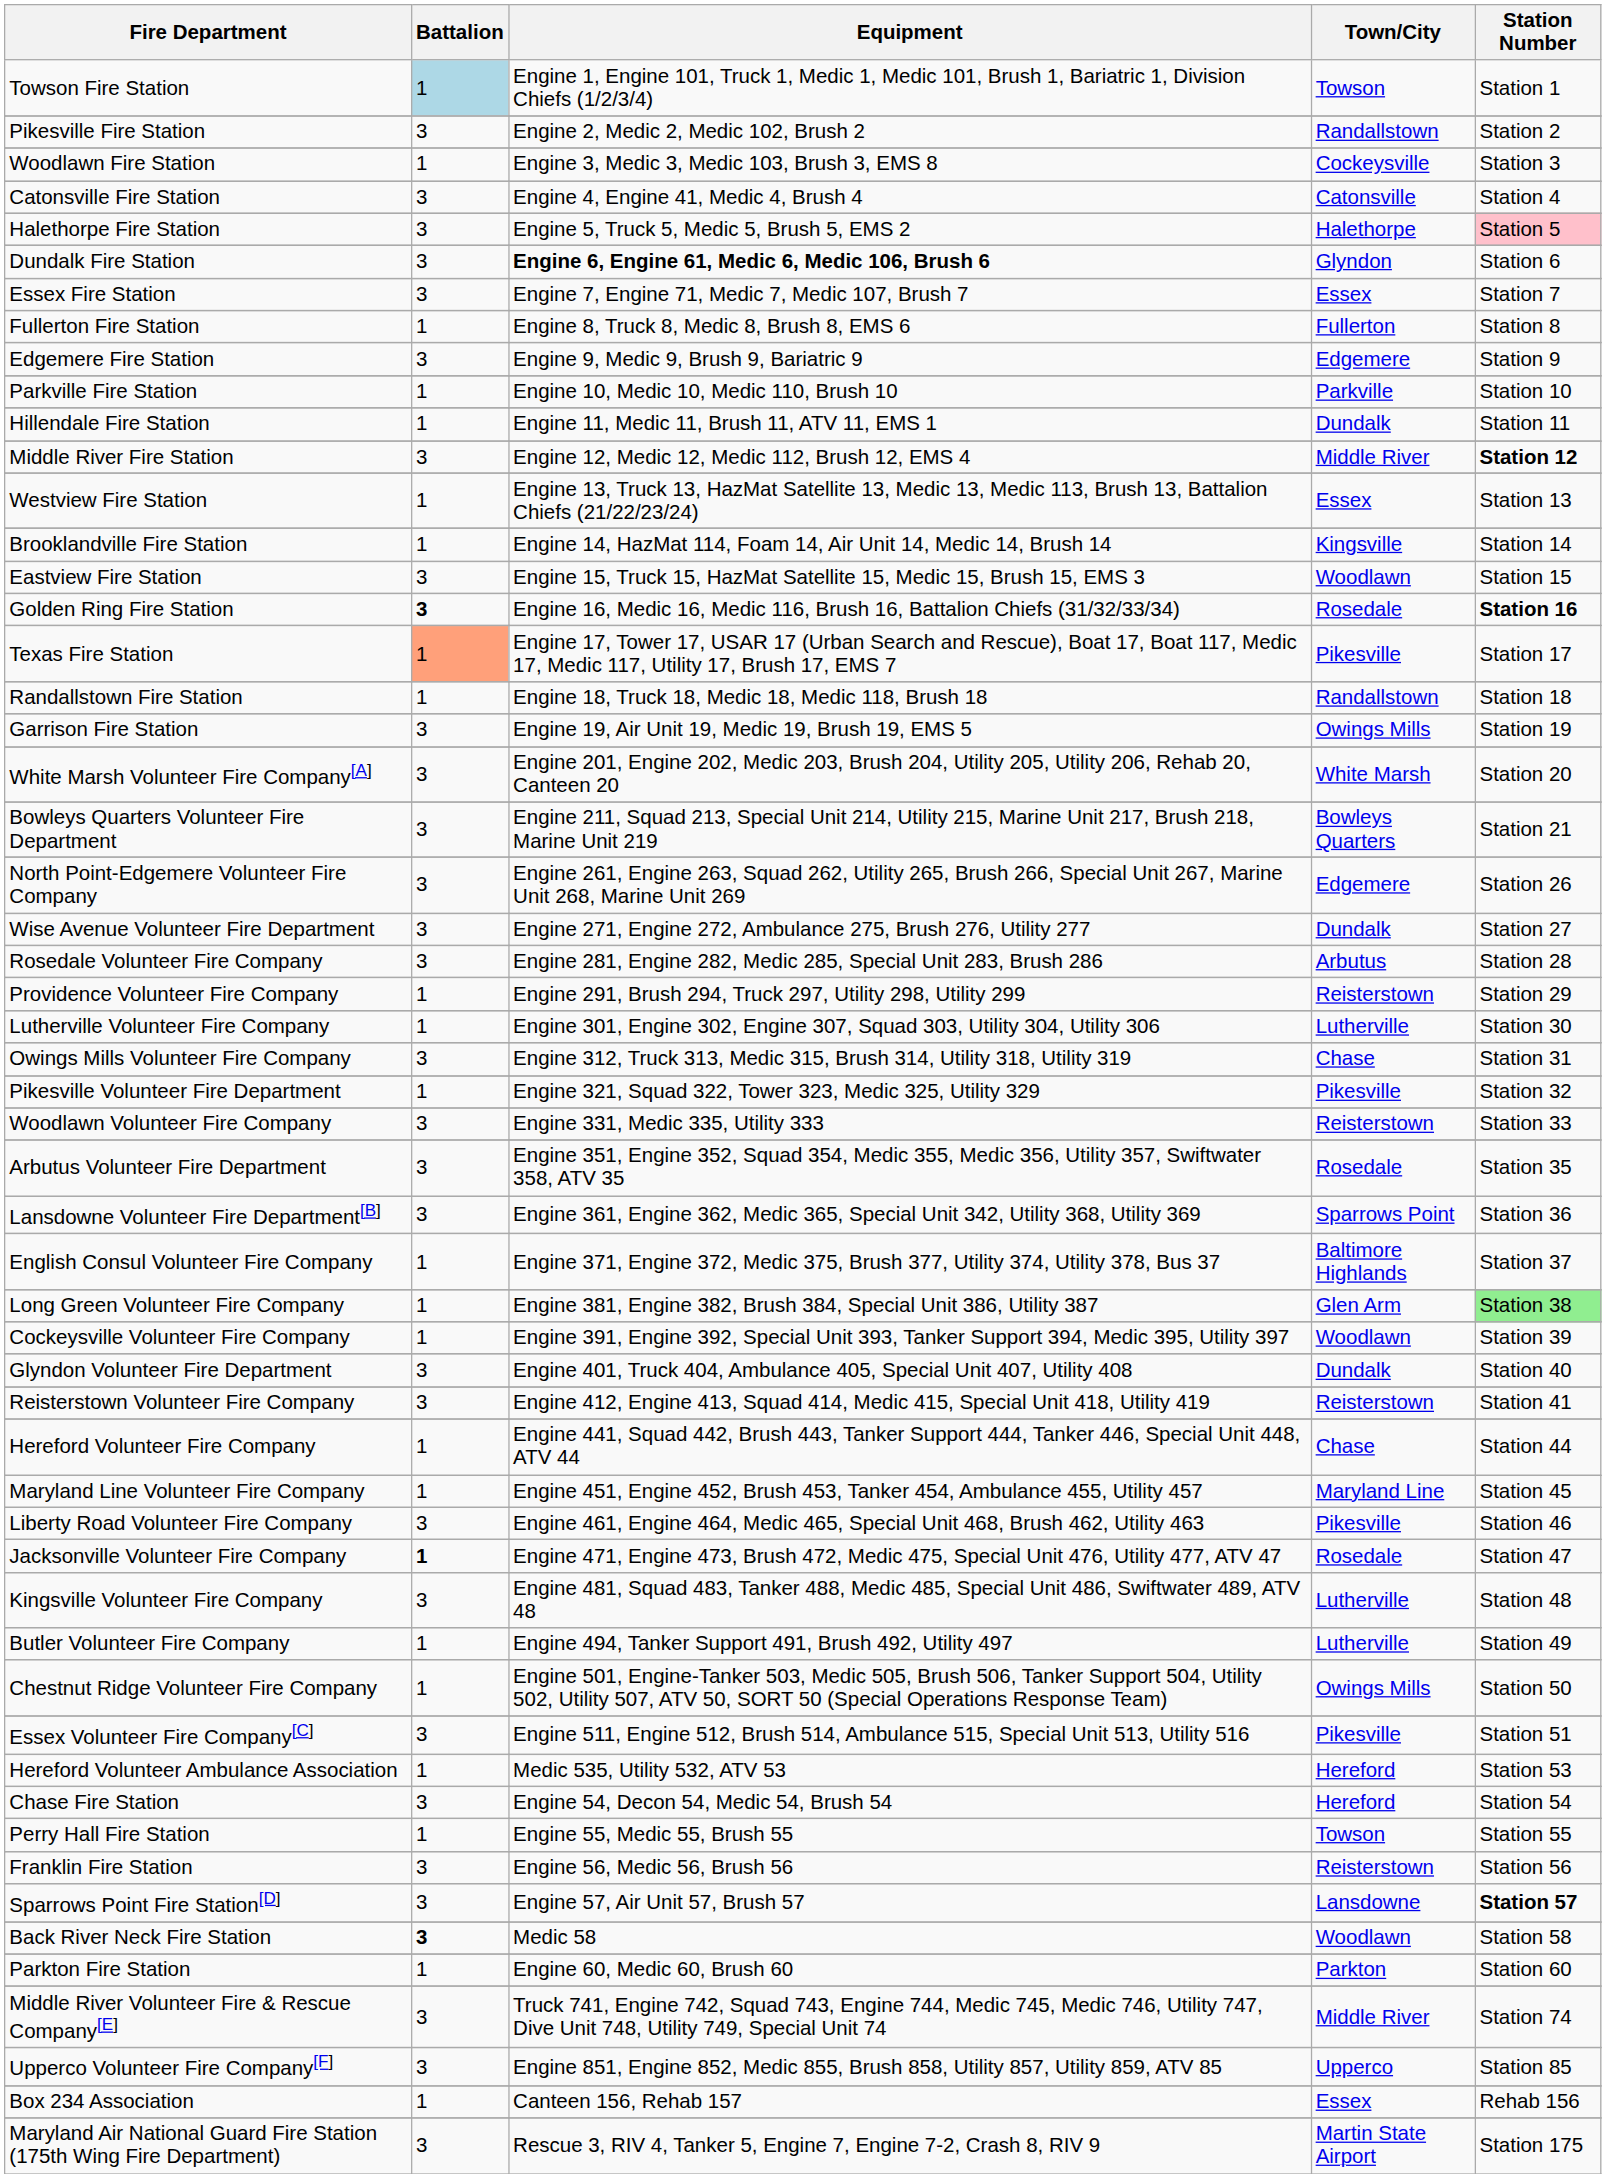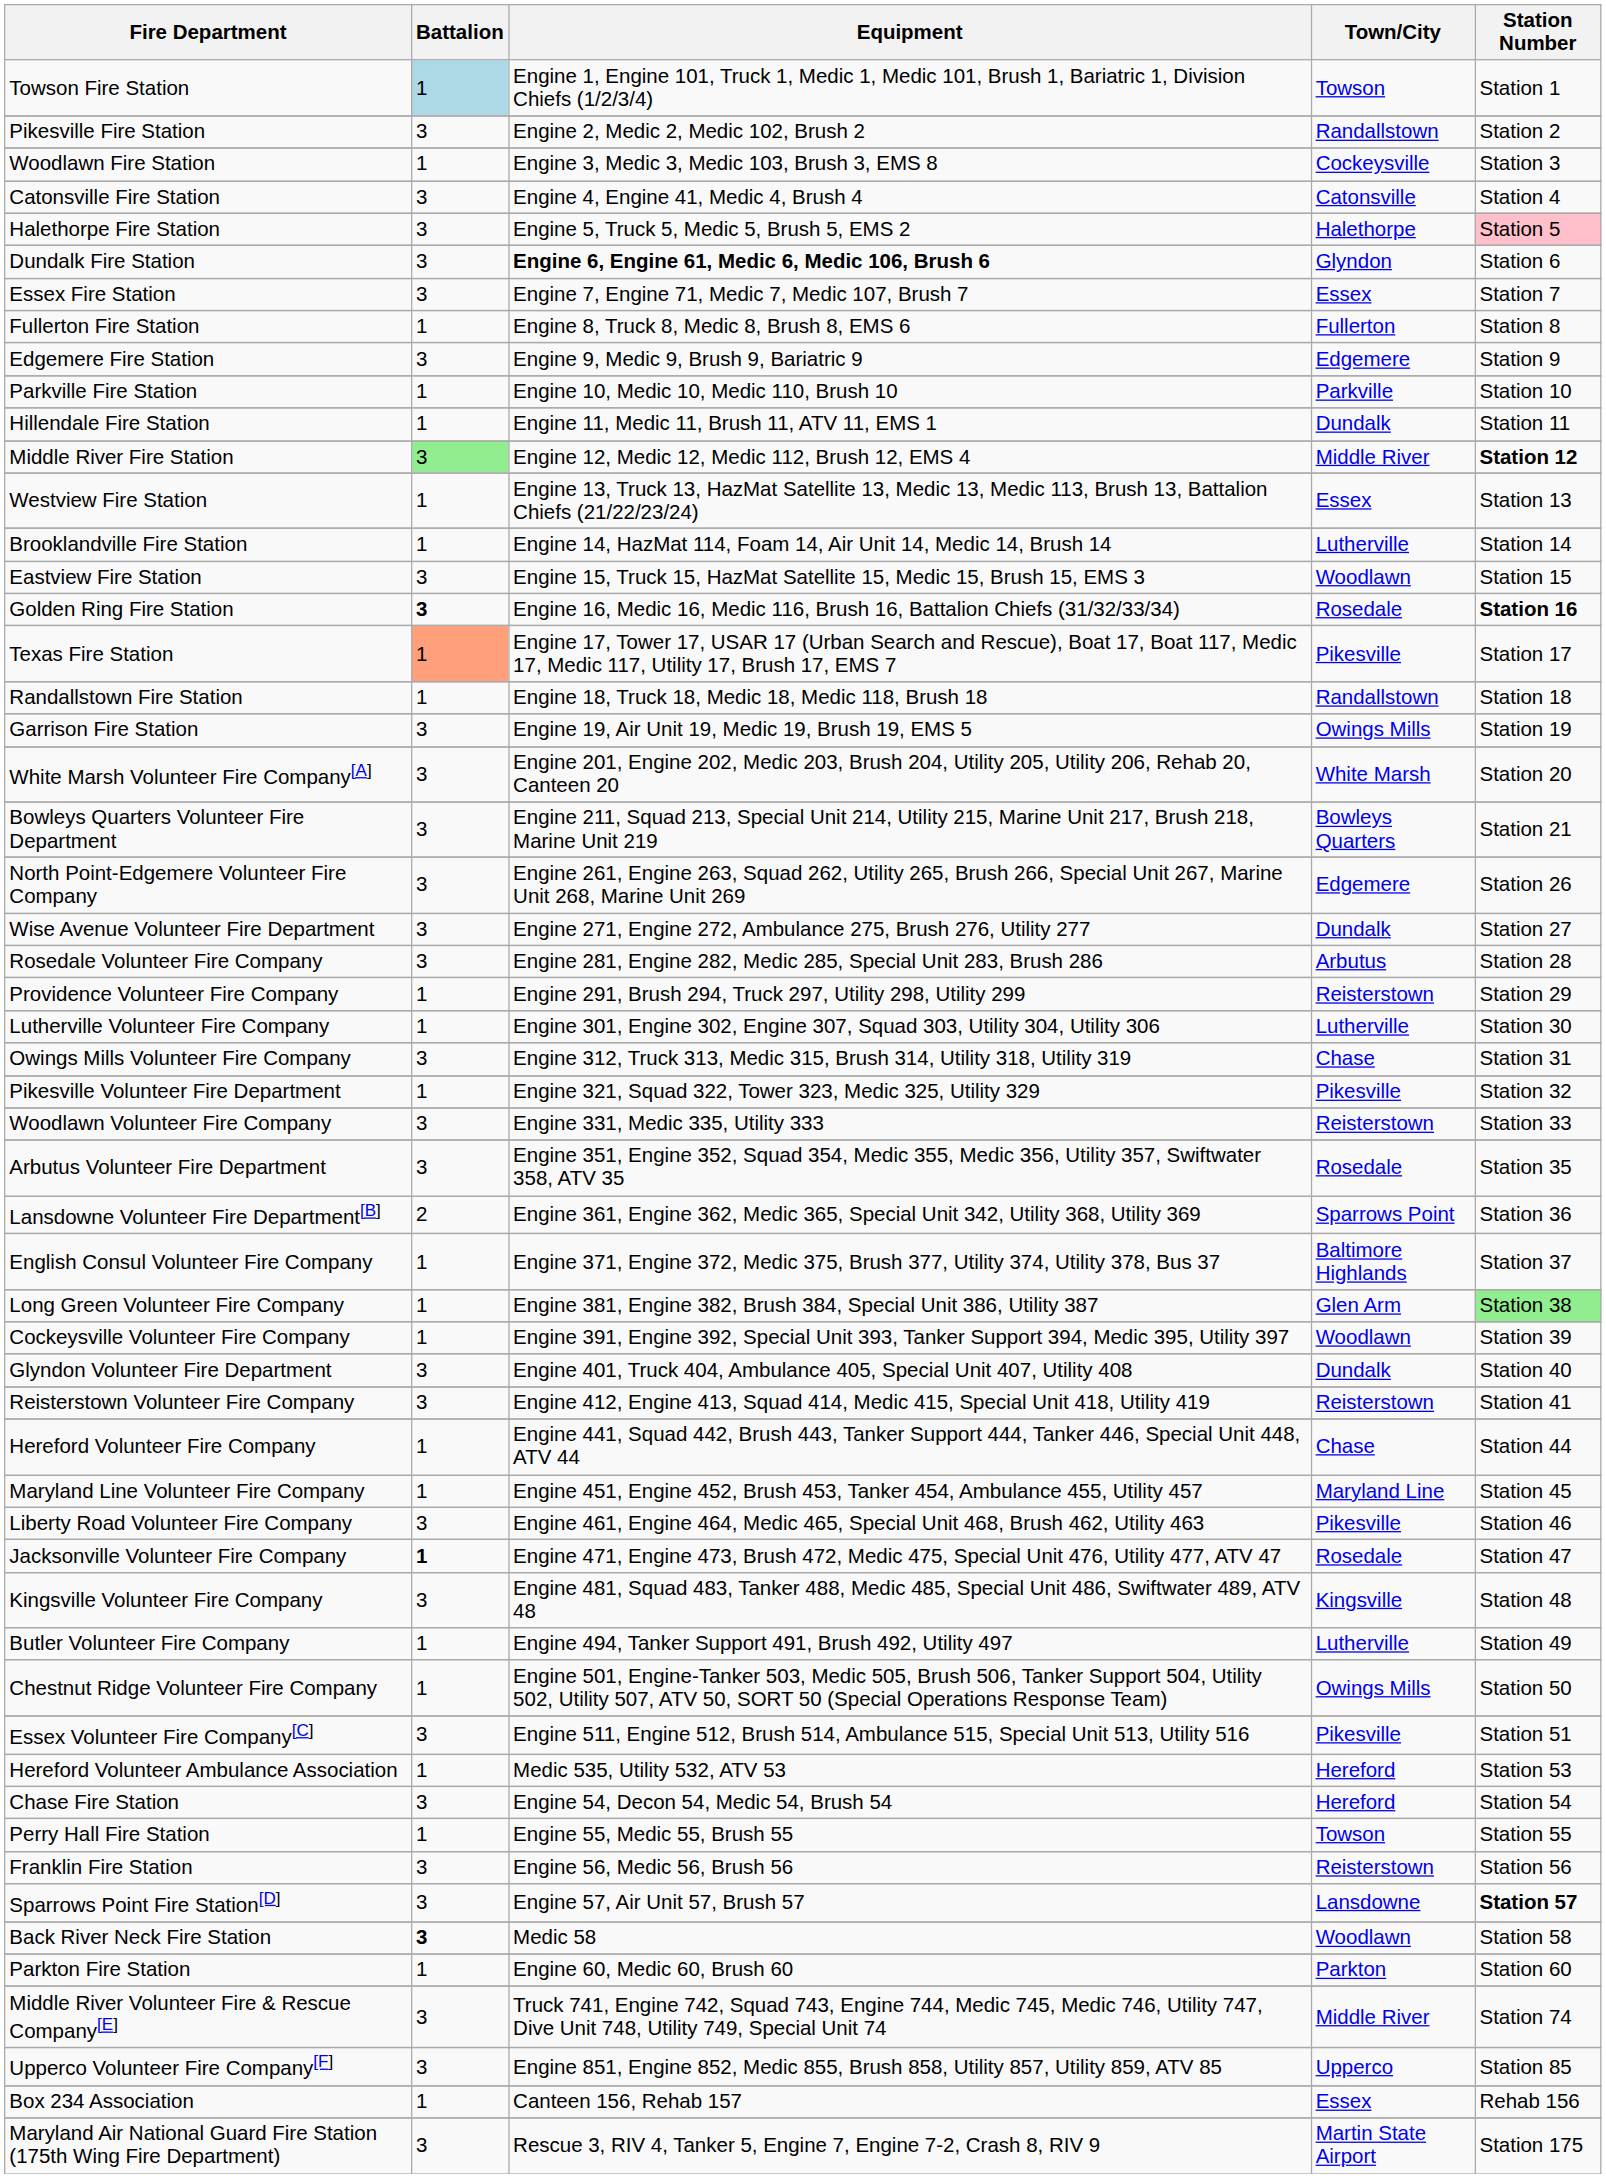Middle River Fire Station | Battalion: no background -> lightgreen background
Brooklandville Fire Station | Town/City: Kingsville -> Lutherville
Lansdowne Volunteer Fire Department[B] | Battalion: 3 -> 2
Kingsville Volunteer Fire Company | Town/City: Lutherville -> Kingsville
